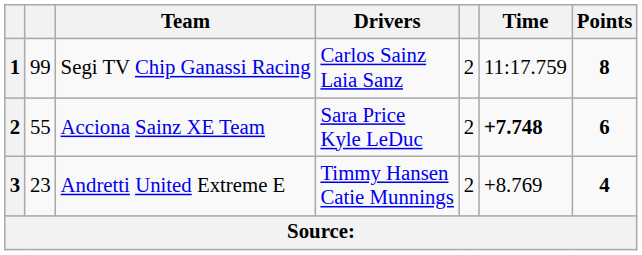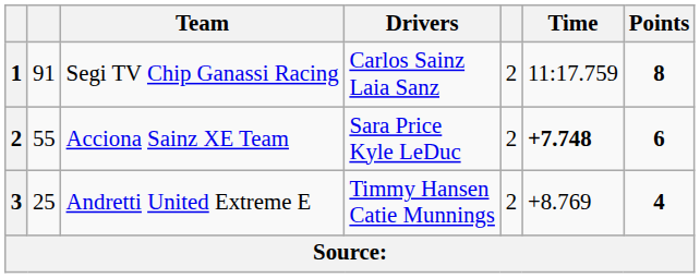Segi TV Chip Ganassi Racing | column 2: 99 -> 91
Andretti United Extreme E | column 2: 23 -> 25
